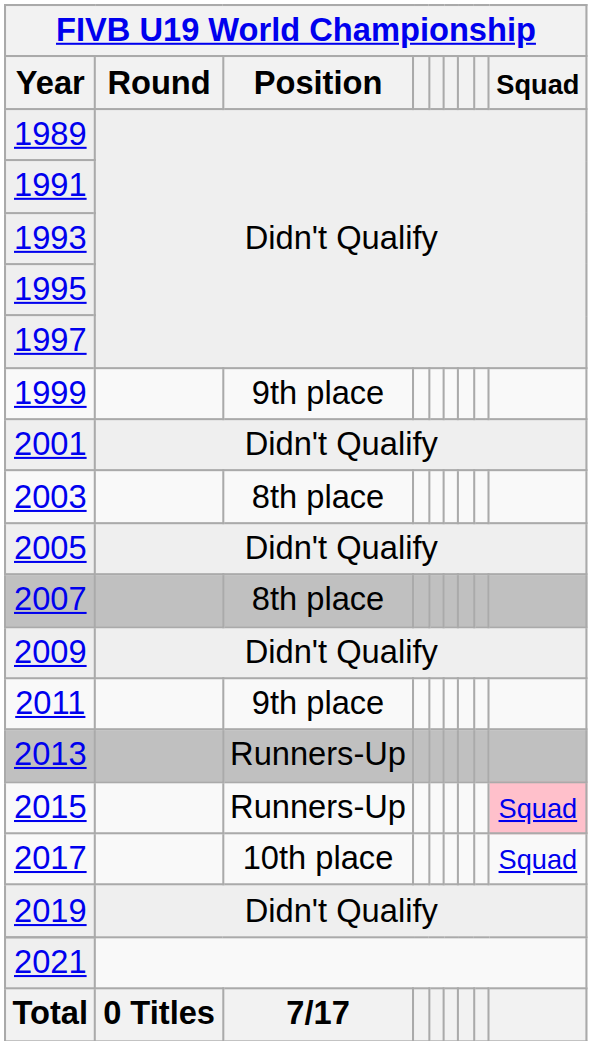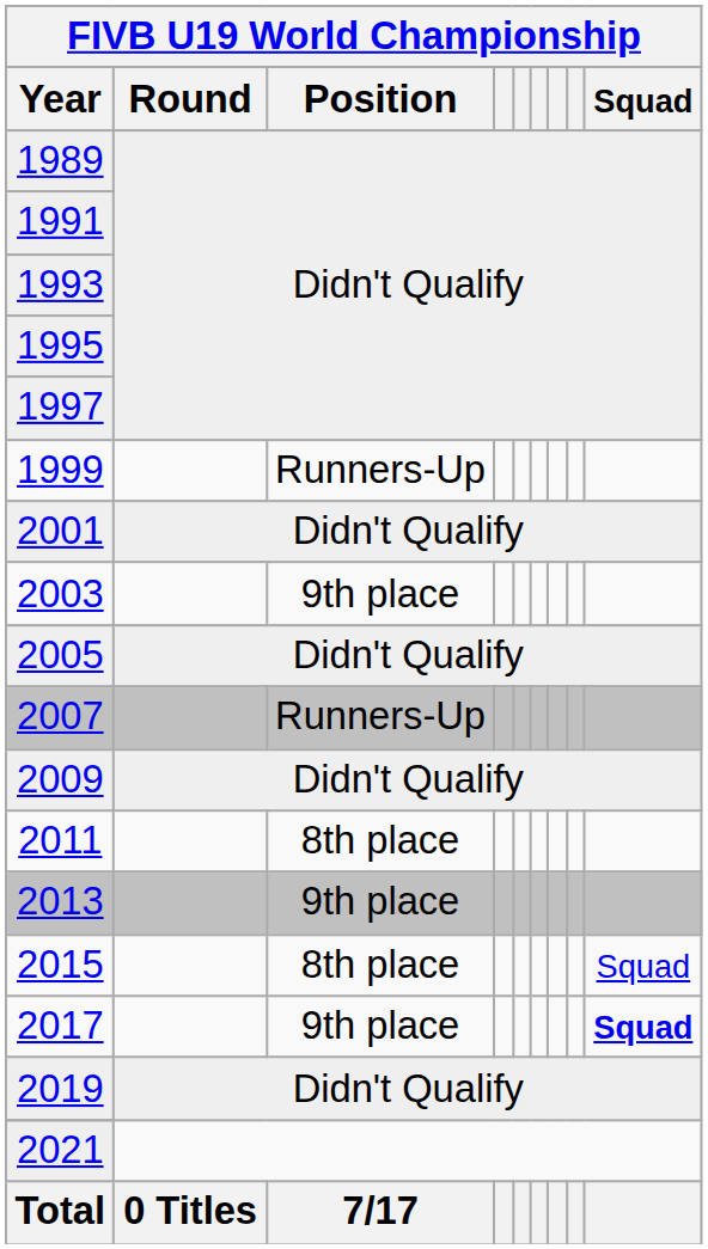1999 | Position: 9th place -> Runners-Up
2003 | Position: 8th place -> 9th place
2007 | Position: 8th place -> Runners-Up
2011 | Position: 9th place -> 8th place
2013 | Position: Runners-Up -> 9th place
2015 | Position: Runners-Up -> 8th place
2015 | Squad: pink background -> no background
2017 | Position: 10th place -> 9th place
2017 | Squad: normal -> bold
